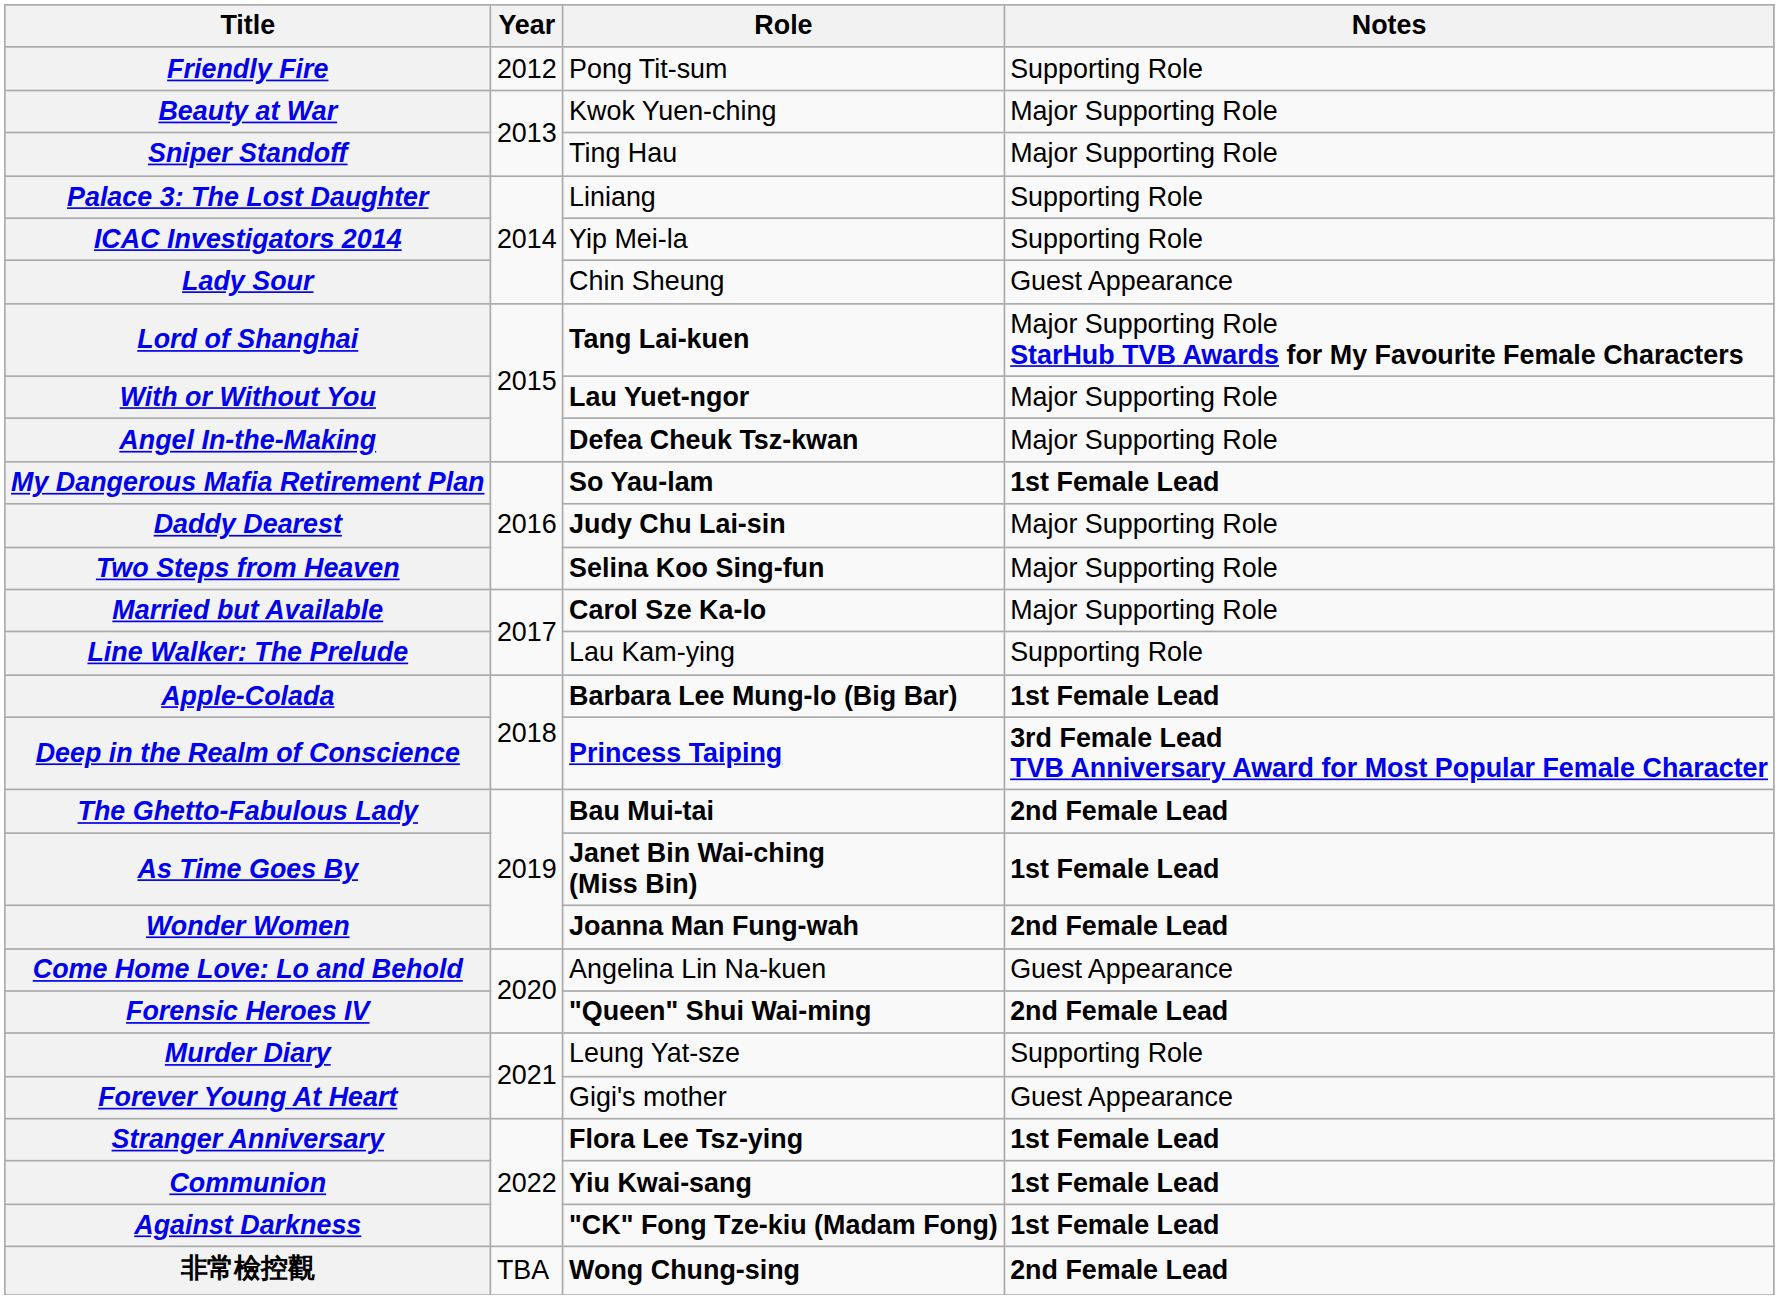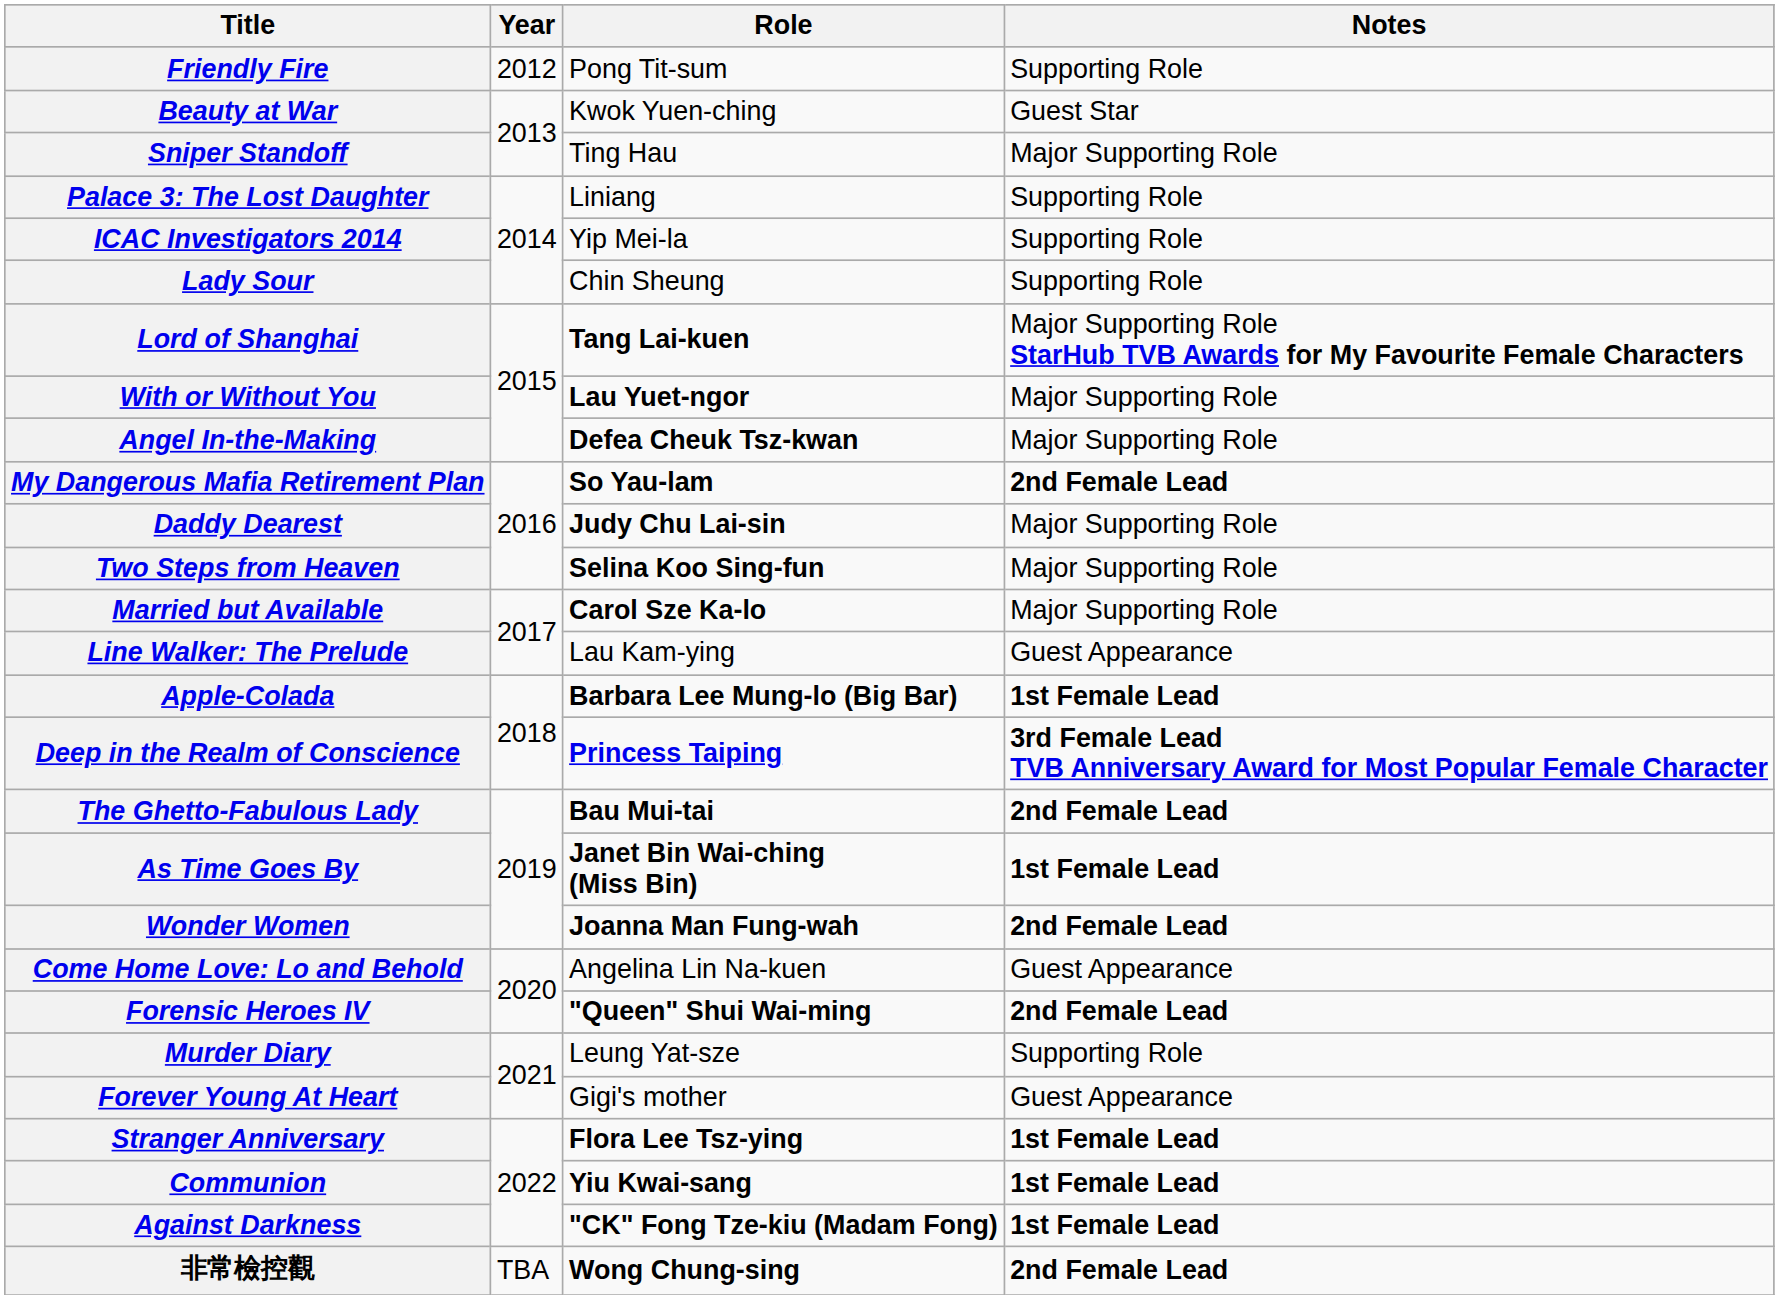Beauty at War | Notes: Major Supporting Role -> Guest Star
Lady Sour | Notes: Guest Appearance -> Supporting Role
My Dangerous Mafia Retirement Plan | Notes: 1st Female Lead -> 2nd Female Lead
Line Walker: The Prelude | Notes: Supporting Role -> Guest Appearance
